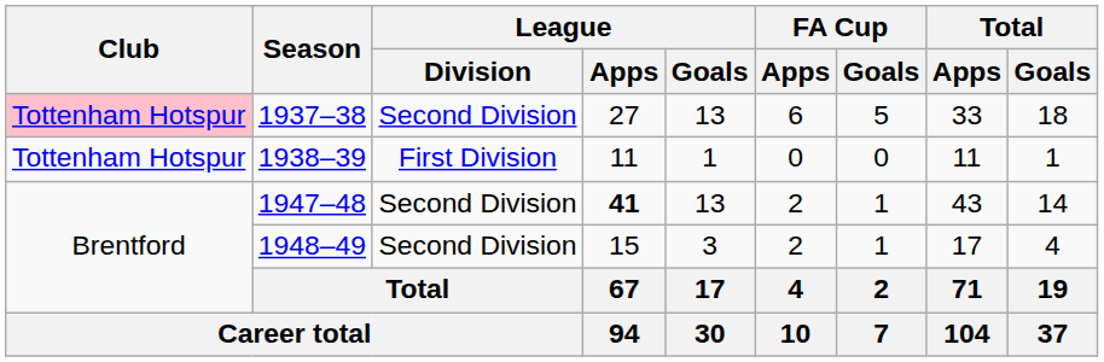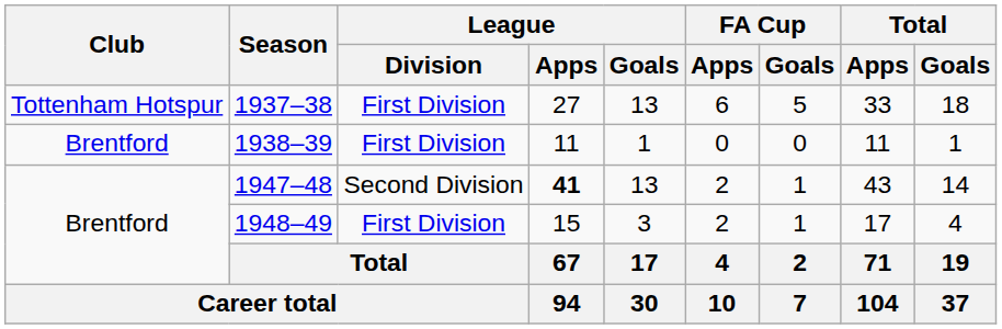1937–38 | Club: pink background -> no background
1937–38 | League / Division: Second Division -> First Division
1938–39 | Club: Tottenham Hotspur -> Brentford
1948–49 | League / Division: Second Division -> First Division
